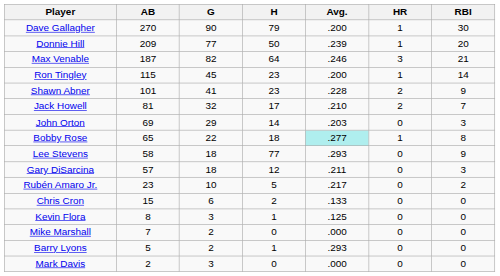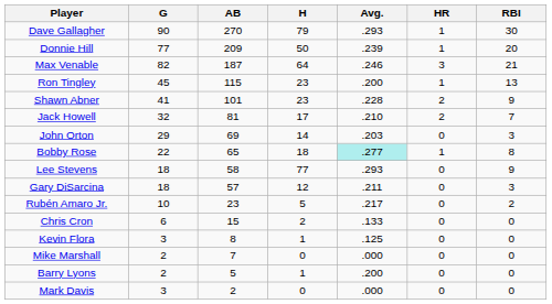columns swapped: G <-> AB
Dave Gallagher | Avg.: .200 -> .293
Ron Tingley | RBI: 14 -> 13
Barry Lyons | Avg.: .293 -> .200
